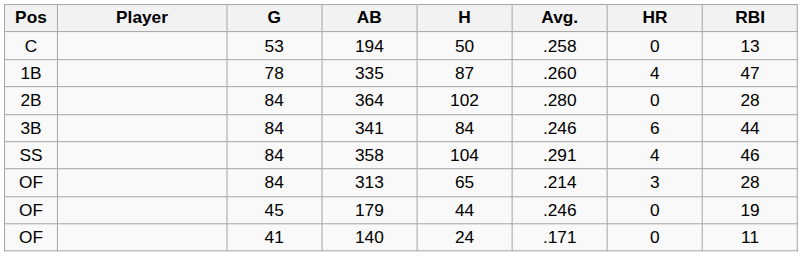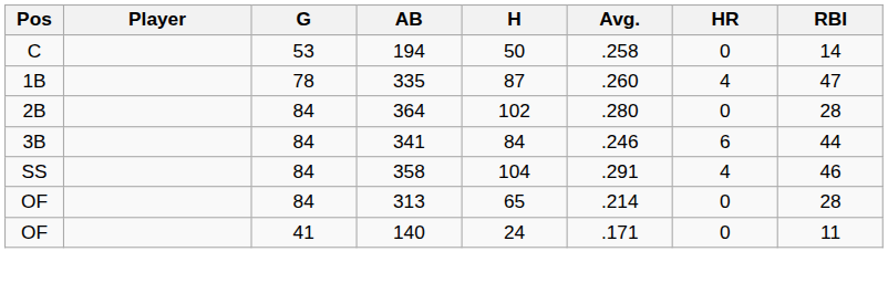194 | RBI: 13 -> 14
313 | HR: 3 -> 0
- row: OF | 45 | 179 | 44 | .246 | 0 | 19
